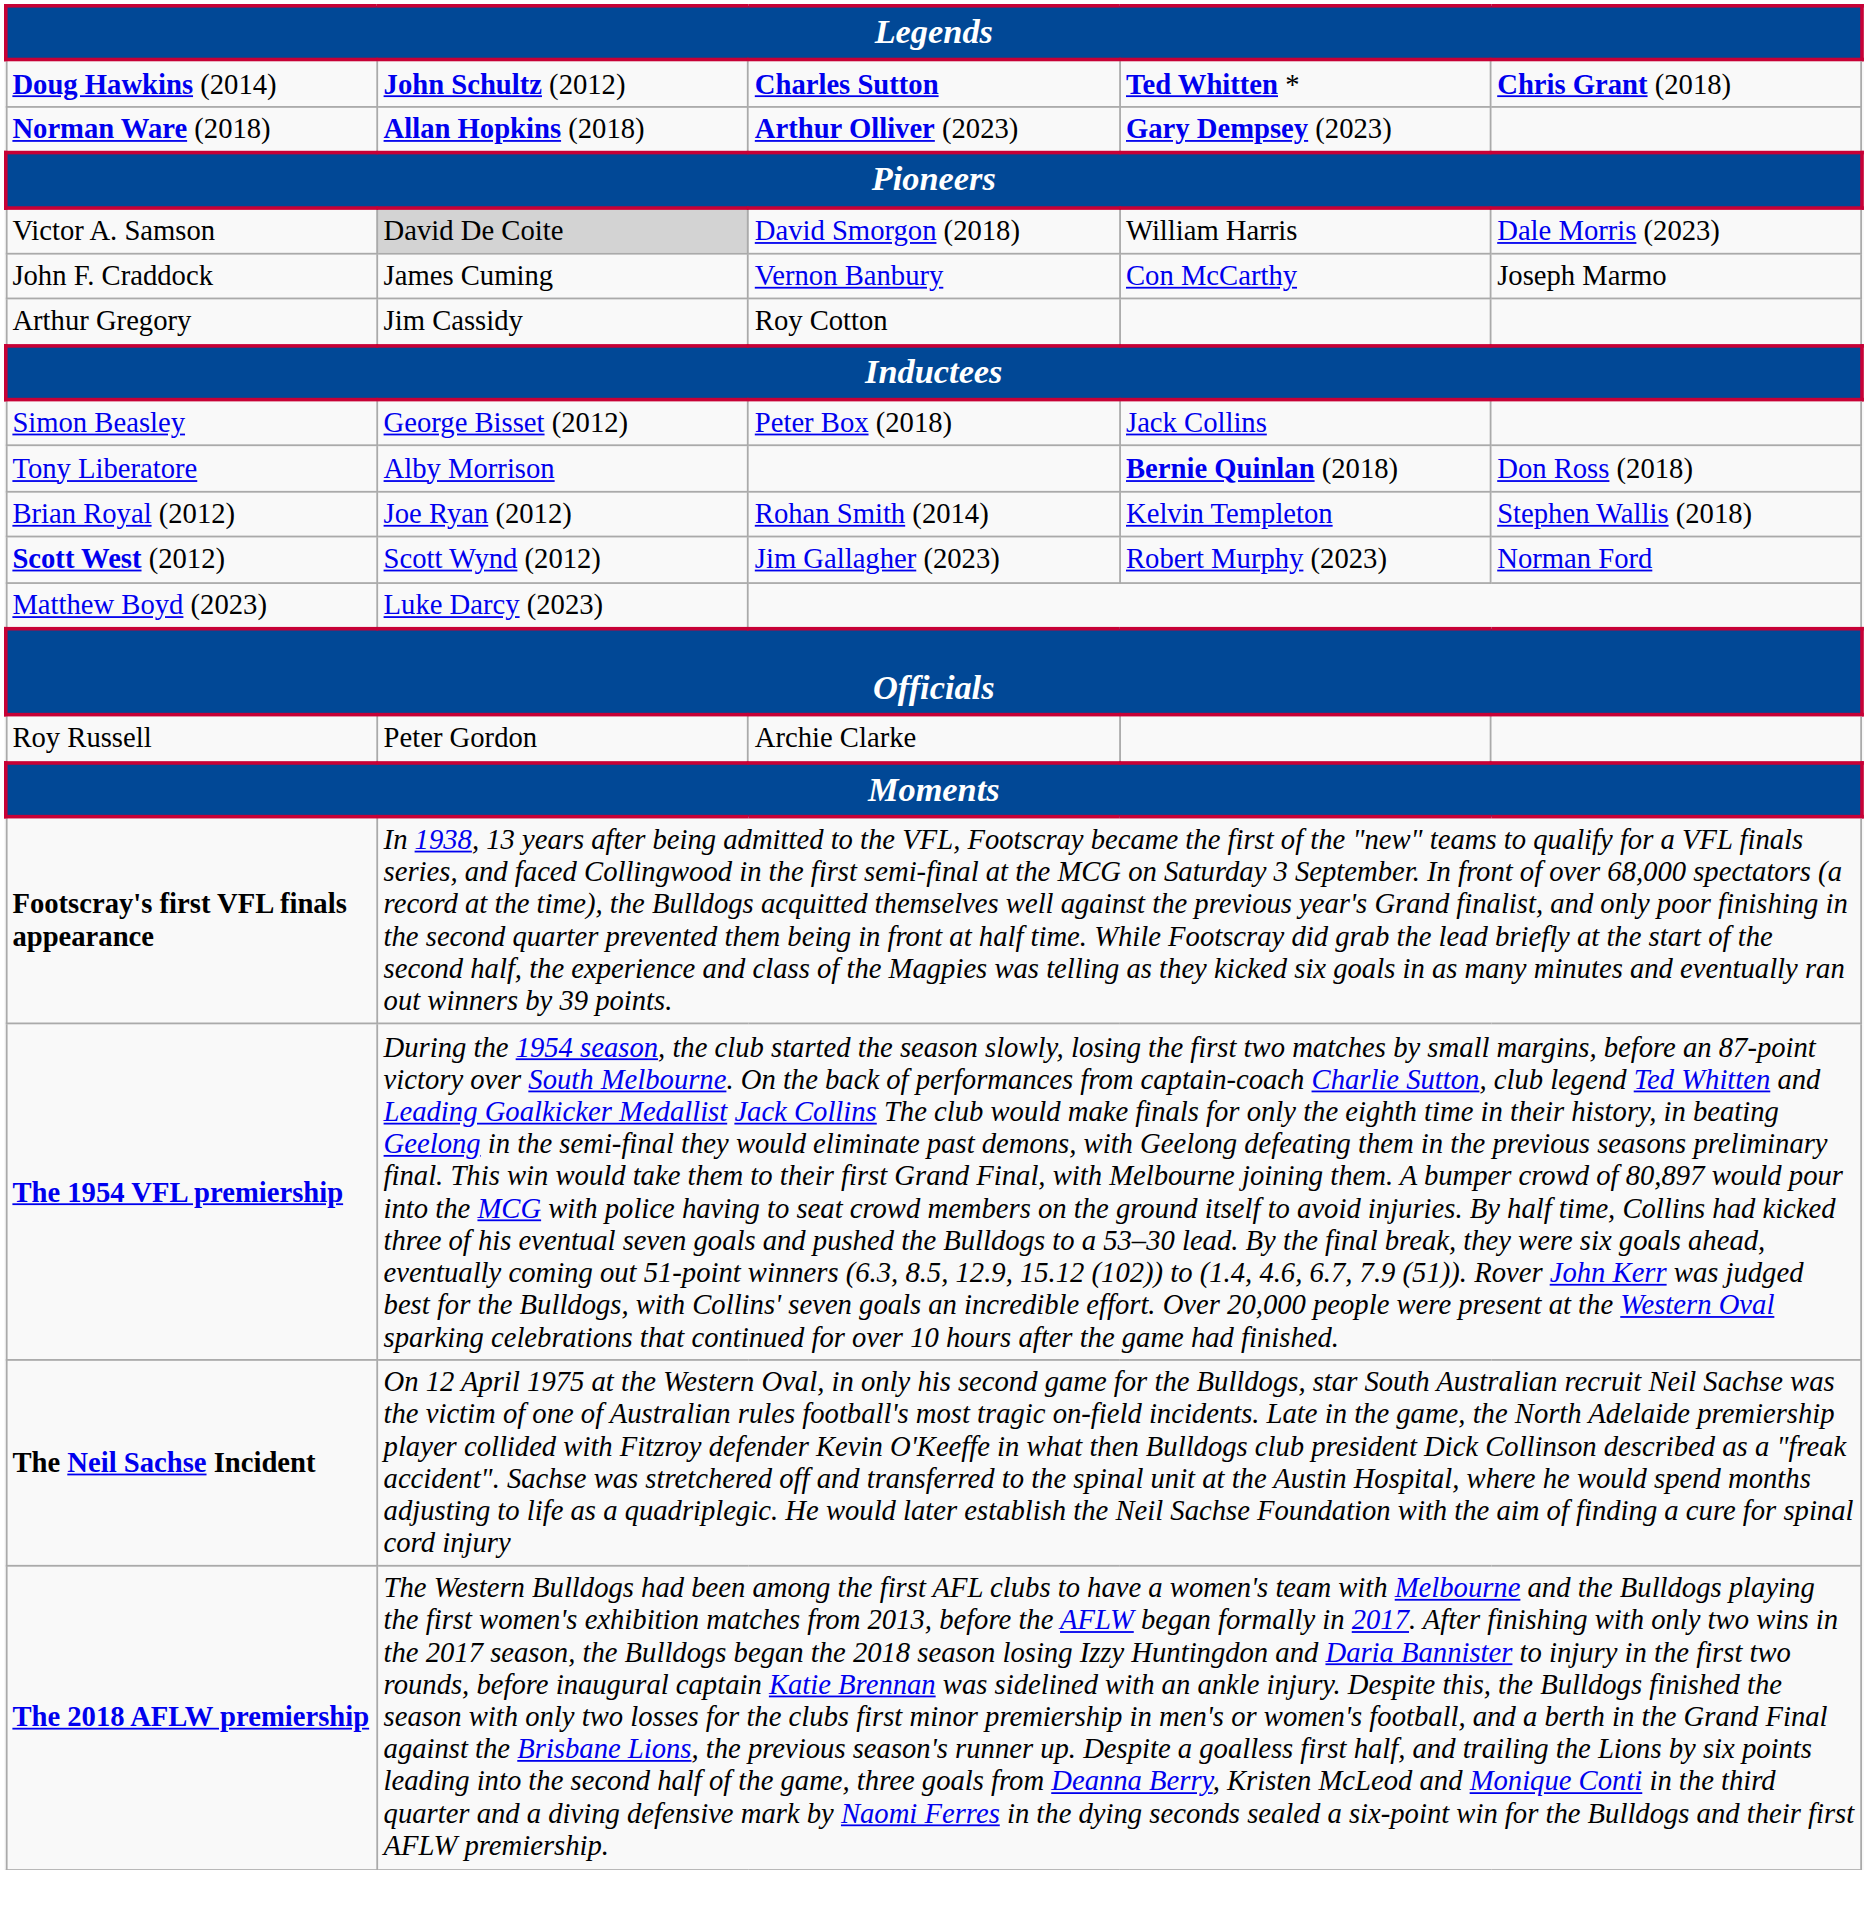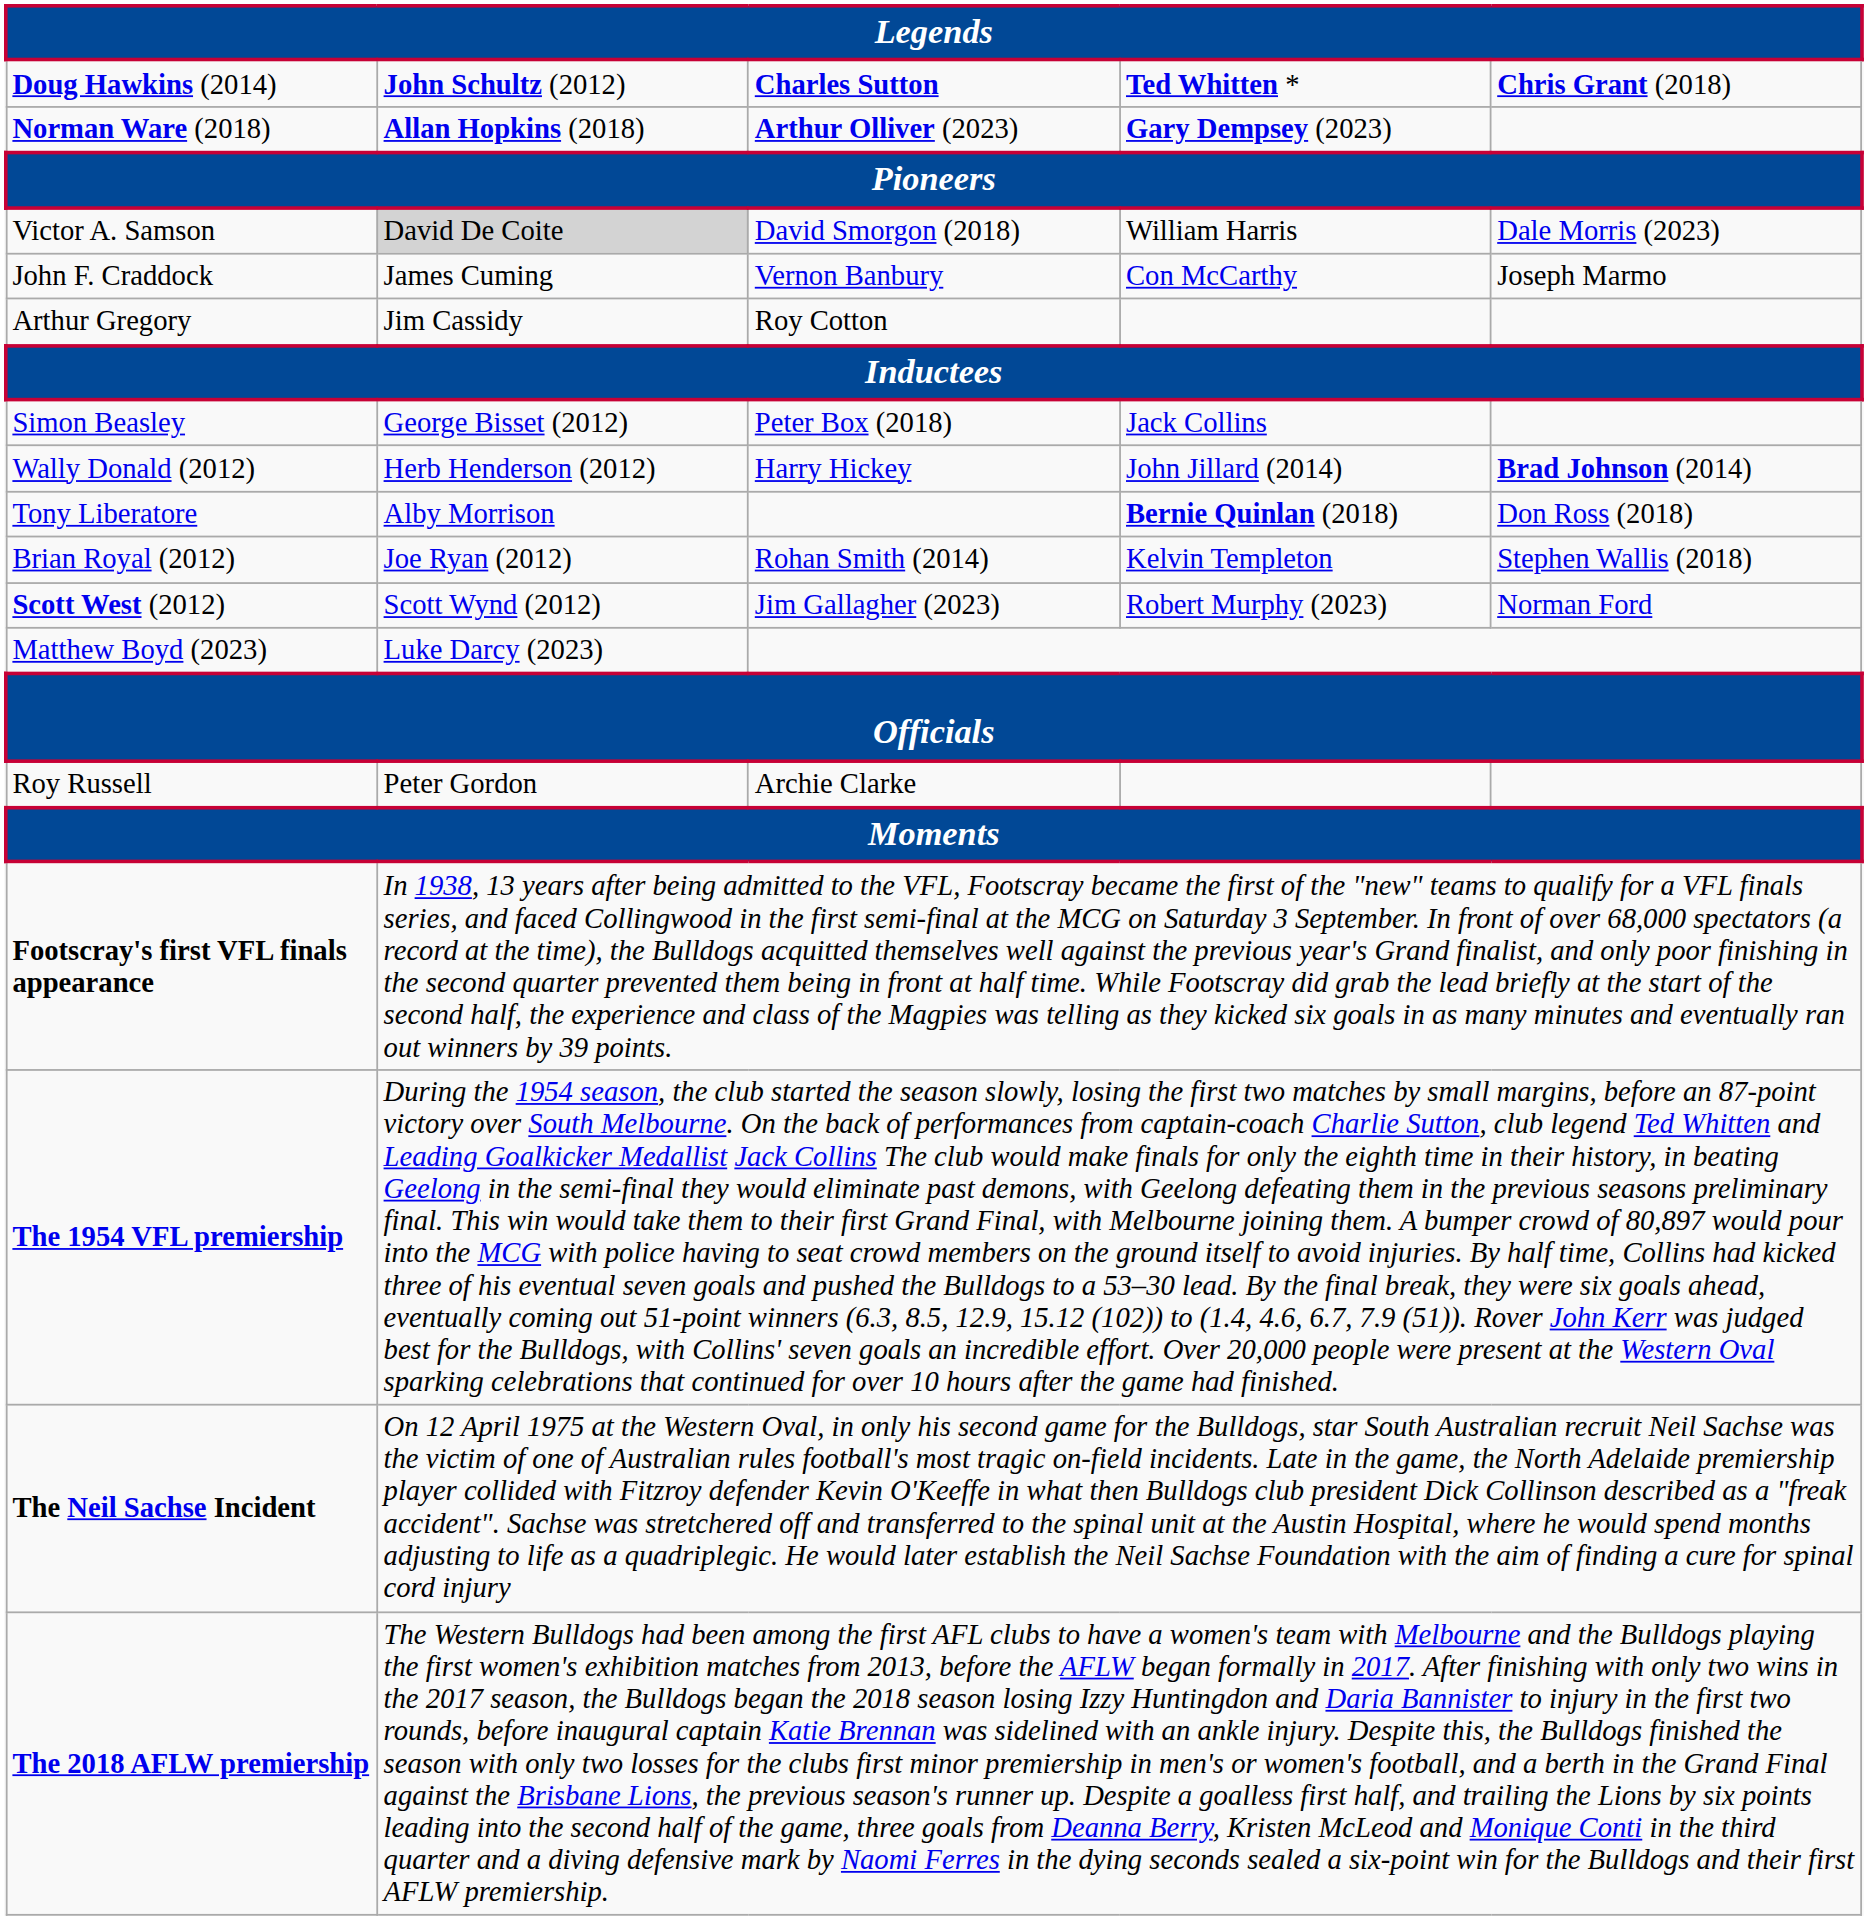+ row: Wally Donald (2012) | Herb Henderson (2012) | Harry Hickey | John Jillard (2014) | Brad Johnson (2014)
